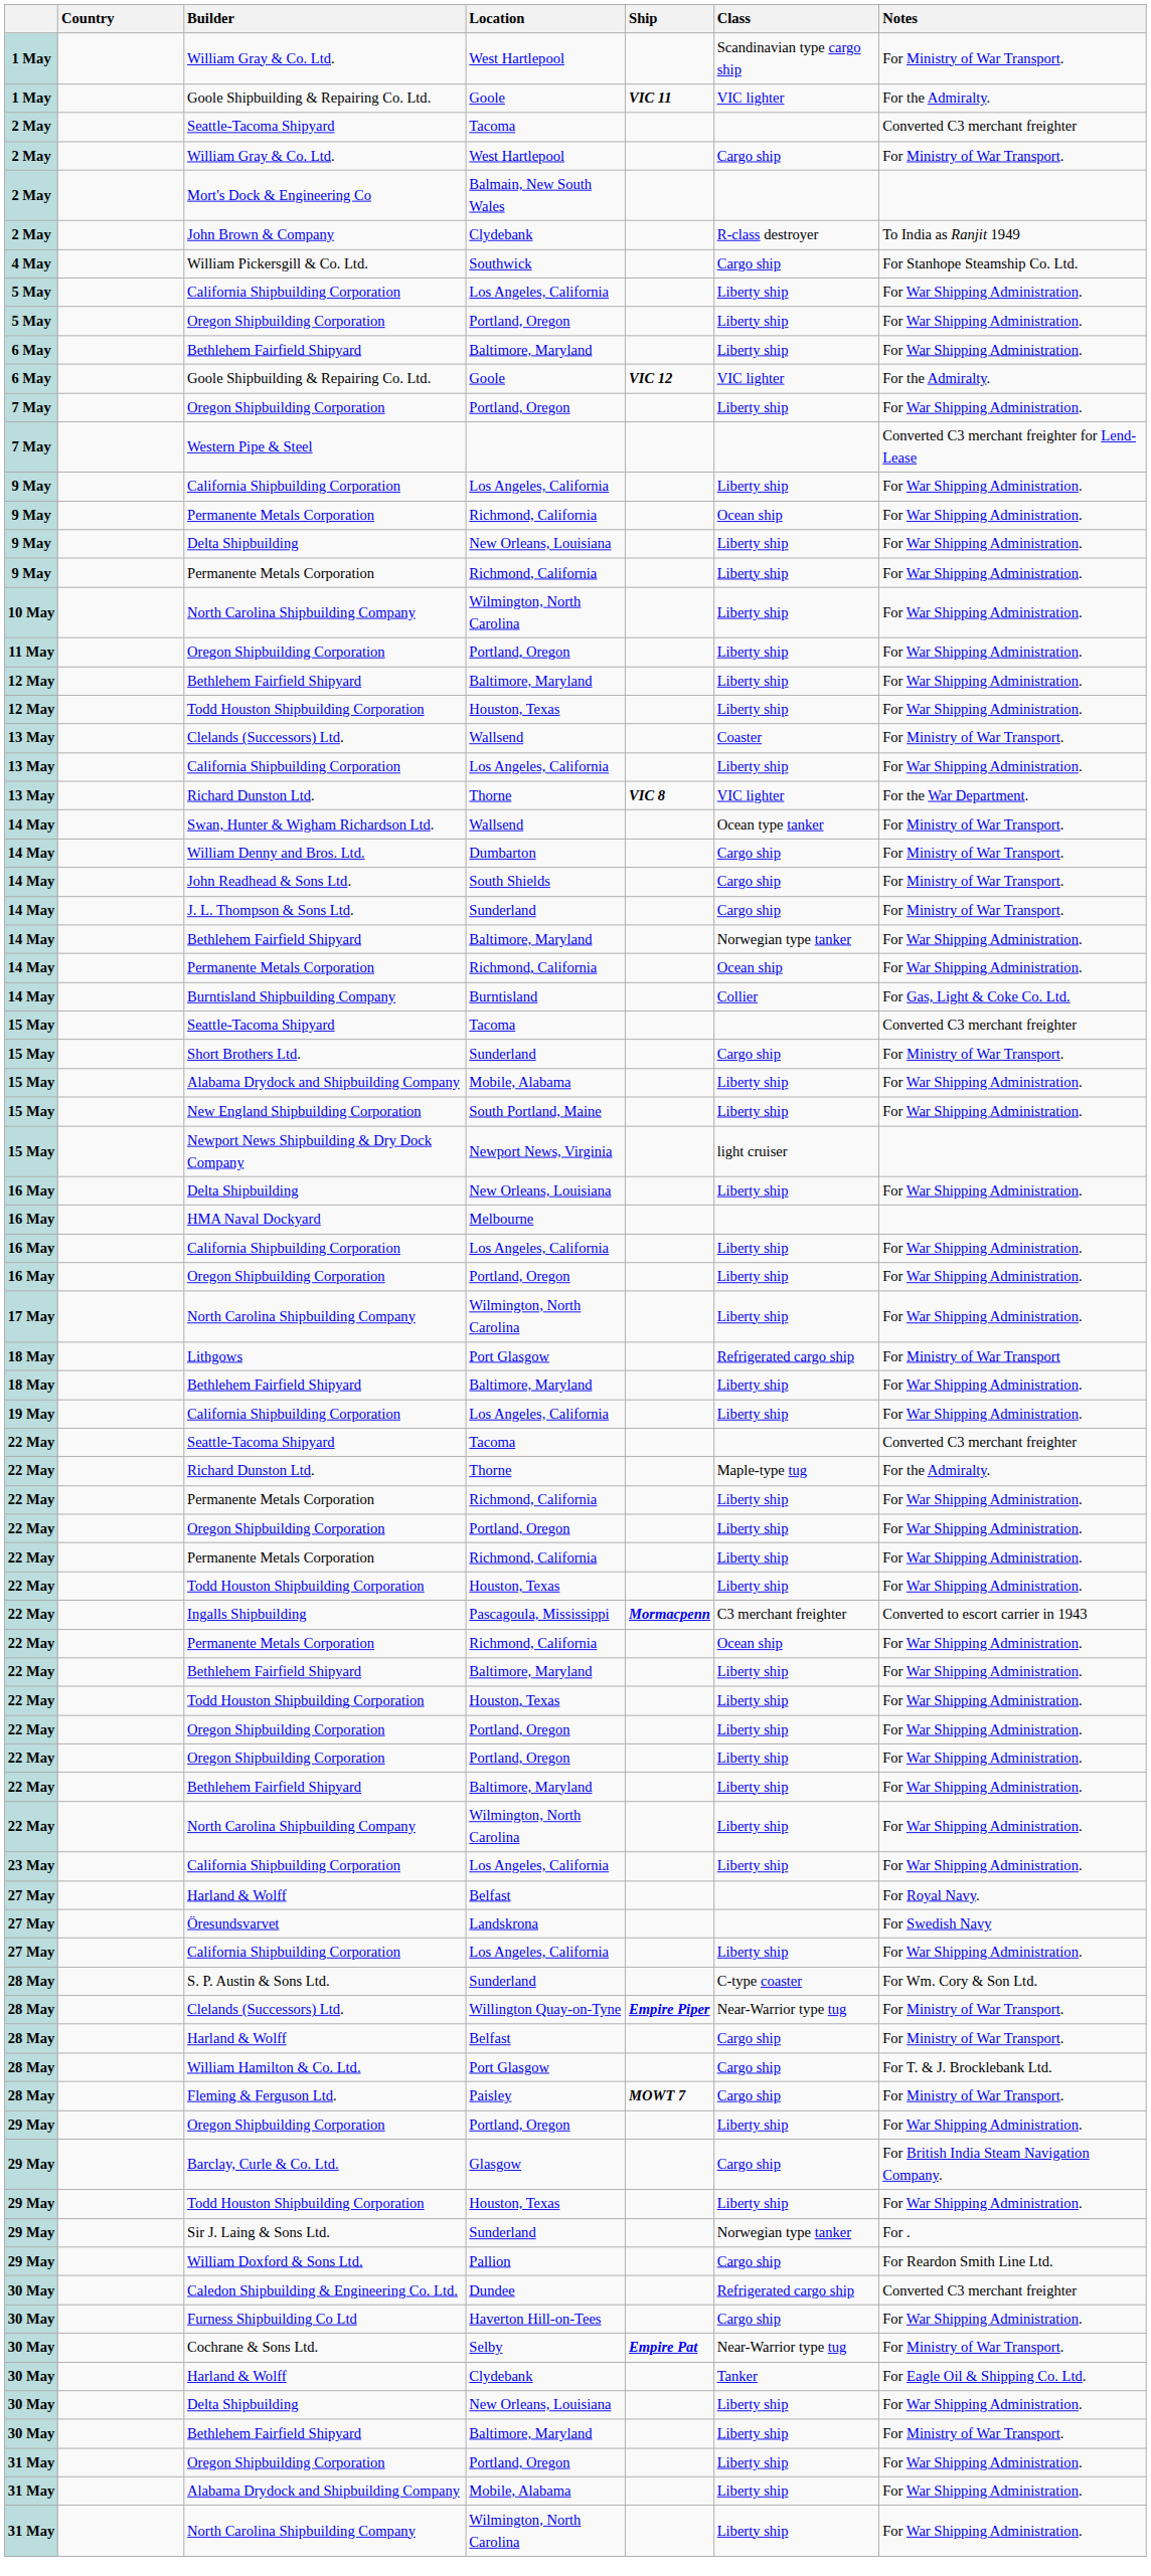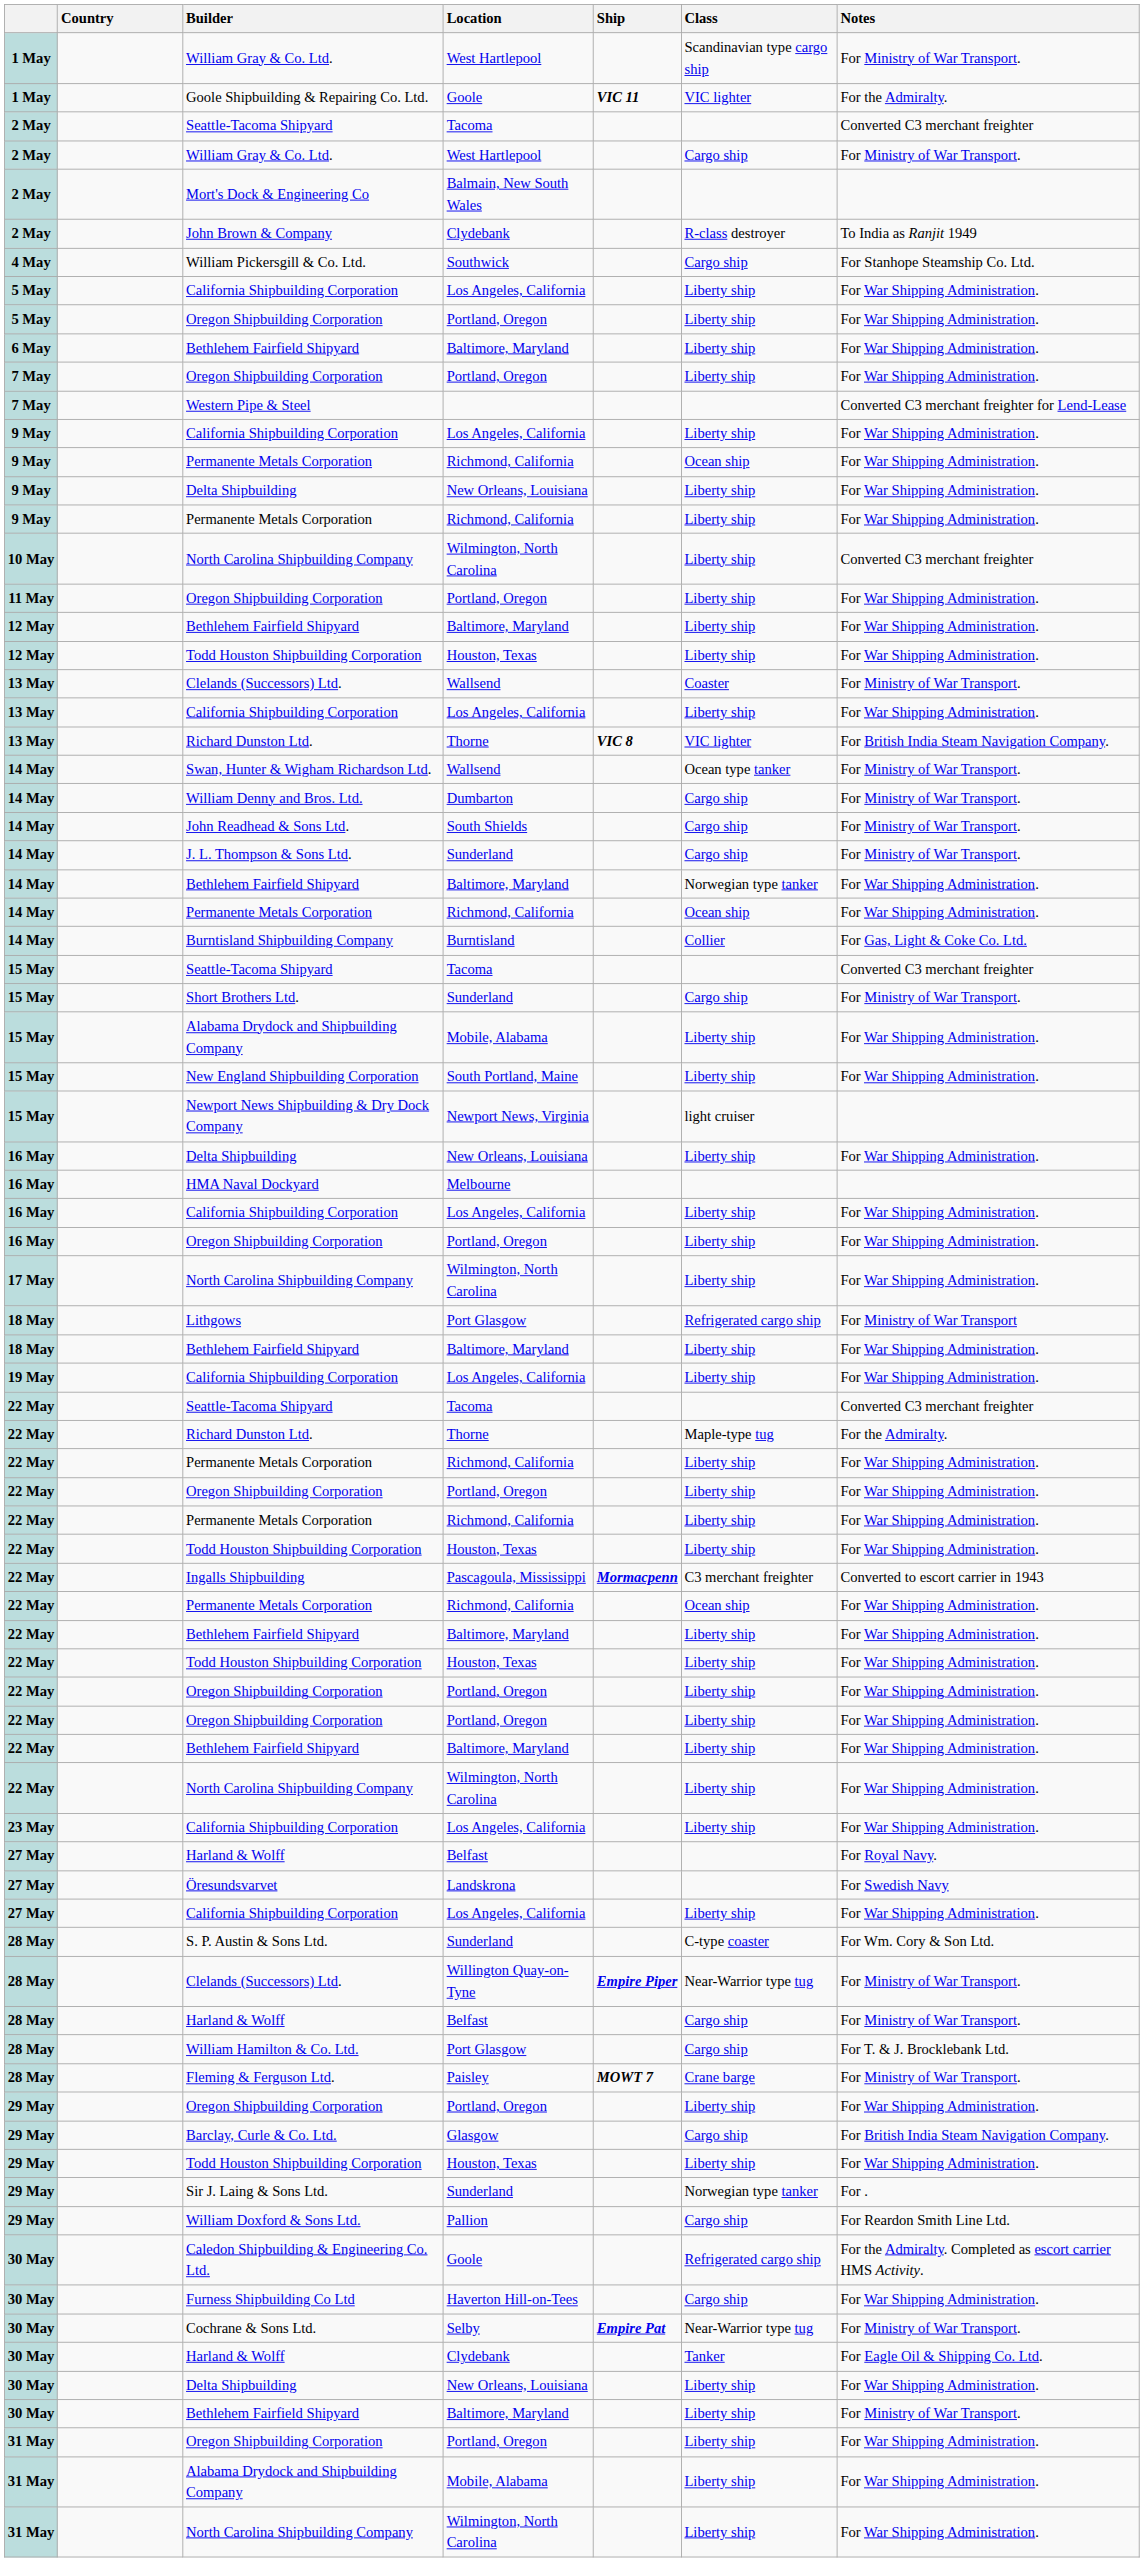- row: 6 May | Goole Shipbuilding & Repairing Co. Ltd. | Goole | VIC 12 | VIC lighter | For the Admiralty.
10 May / North Carolina Shipbuilding Company | Notes: For War Shipping Administration. -> Converted C3 merchant freighter
13 May / Richard Dunston Ltd. | Notes: For the War Department. -> For British India Steam Navigation Company.
Fleming & Ferguson Ltd. | Class: Cargo ship -> Crane barge
Caledon Shipbuilding & Engineering Co. Ltd. | Location: Dundee -> Goole
Caledon Shipbuilding & Engineering Co. Ltd. | Notes: Converted C3 merchant freighter -> For the Admiralty. Completed as escort carrier HMS Activity.
